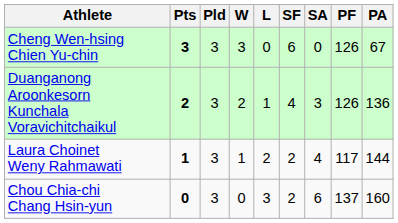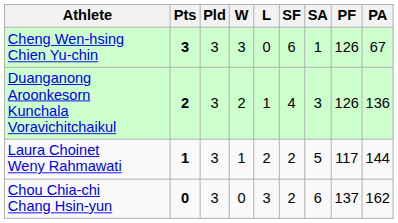Cheng Wen-hsing Chien Yu-chin | SA: 0 -> 1
Laura Choinet Weny Rahmawati | SA: 4 -> 5
Chou Chia-chi Chang Hsin-yun | PA: 160 -> 162
